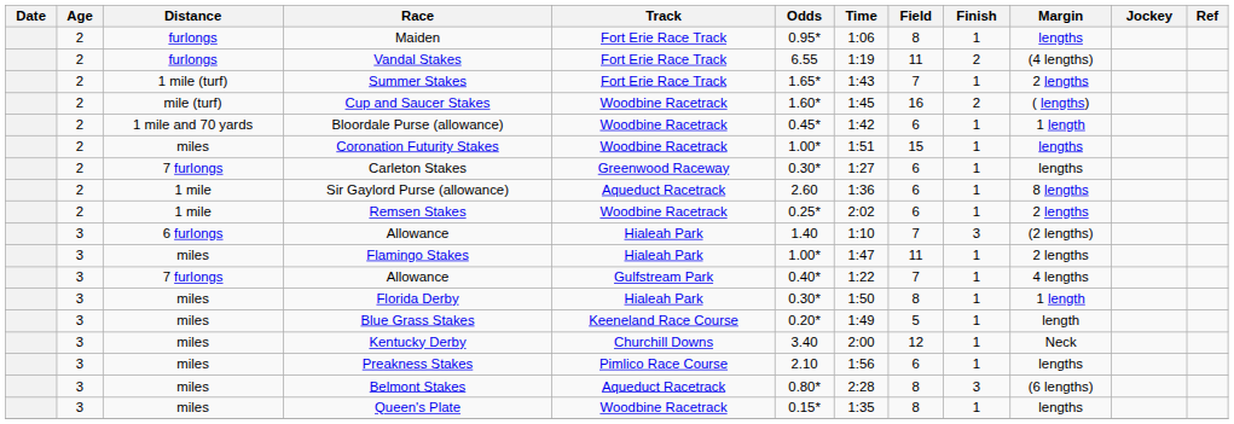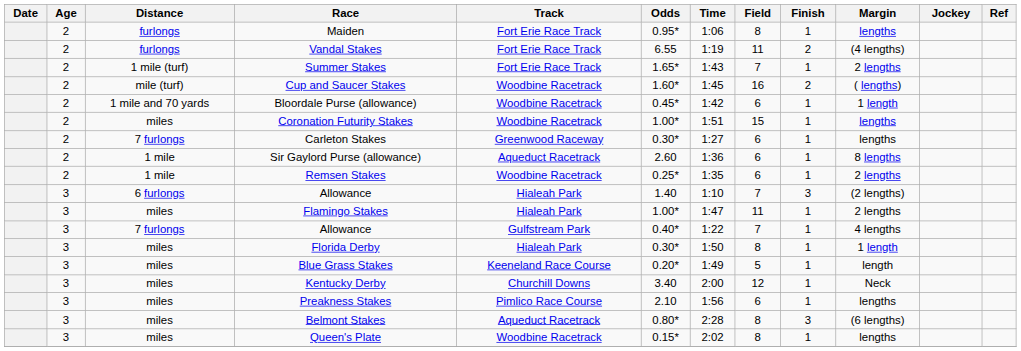Remsen Stakes | Time: 2:02 -> 1:35
Queen's Plate | Time: 1:35 -> 2:02
